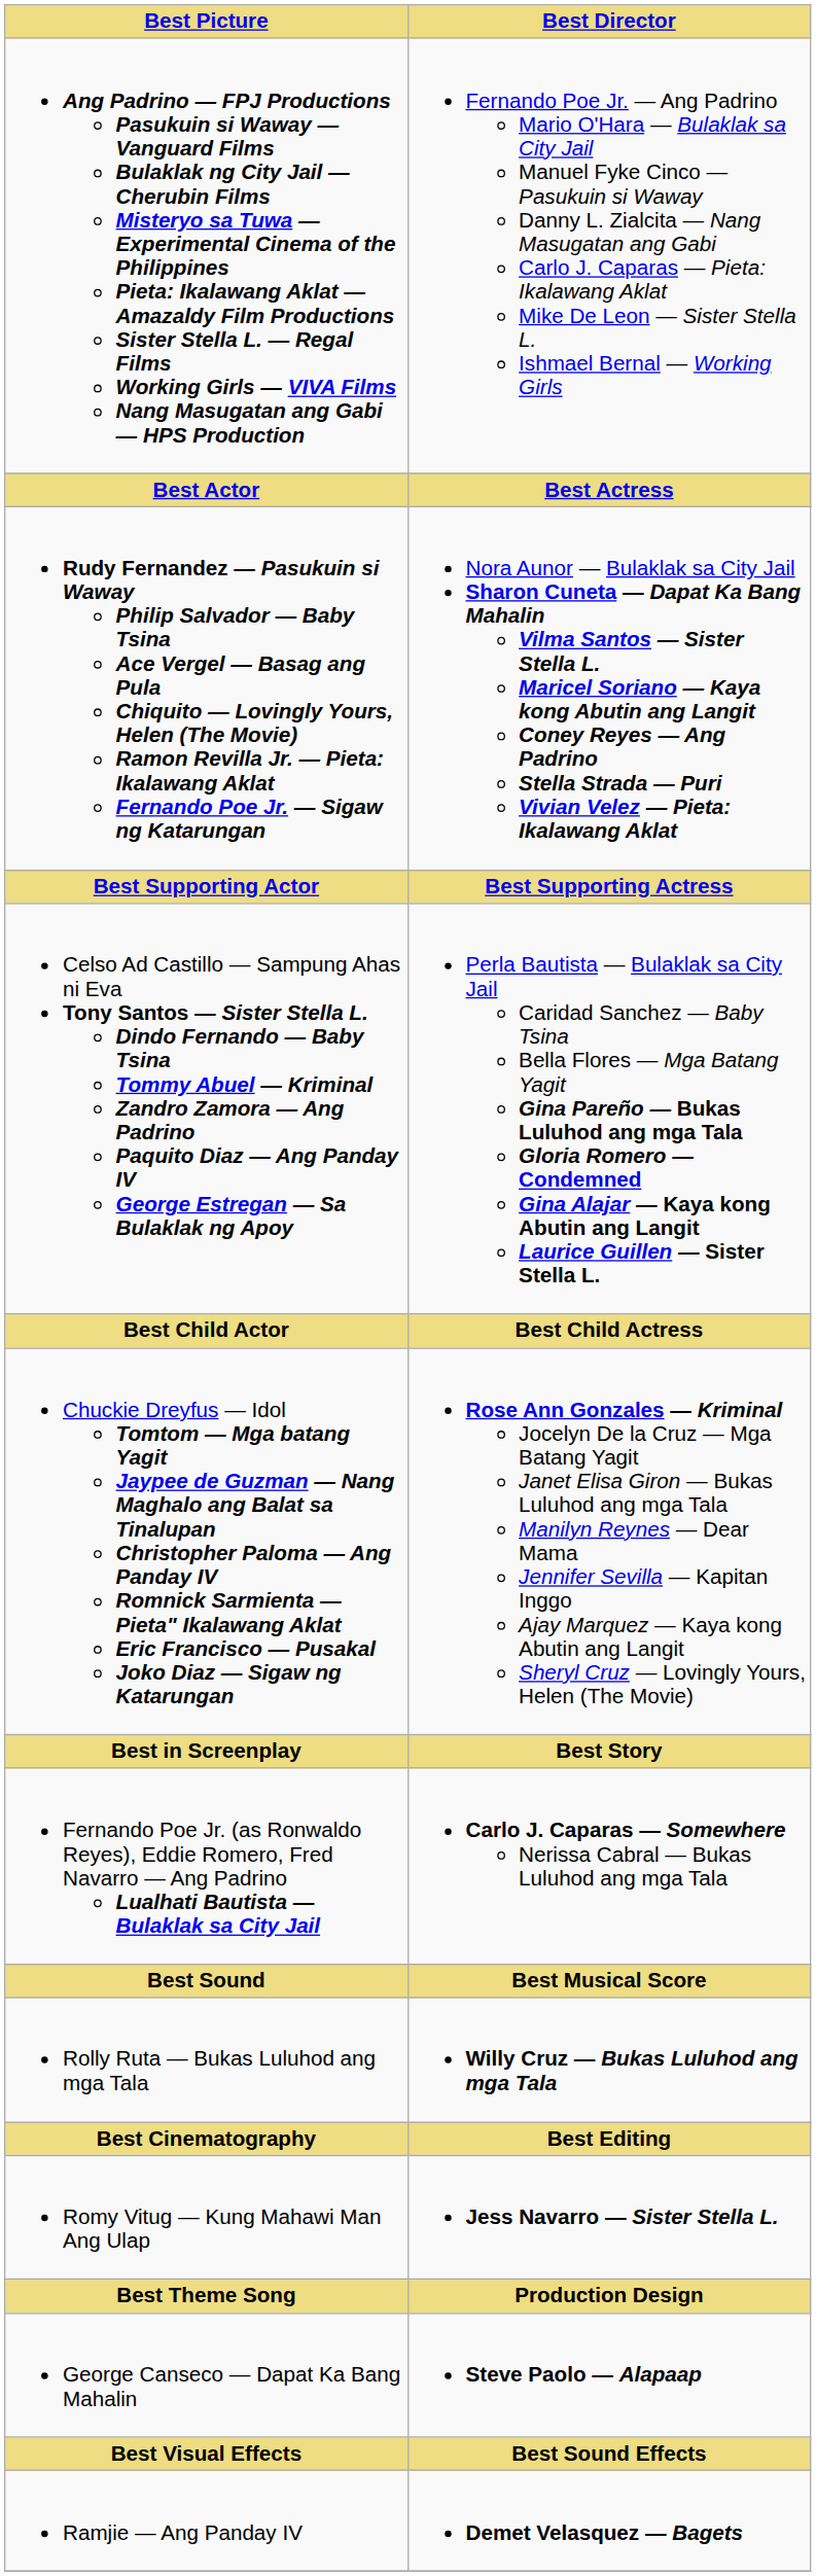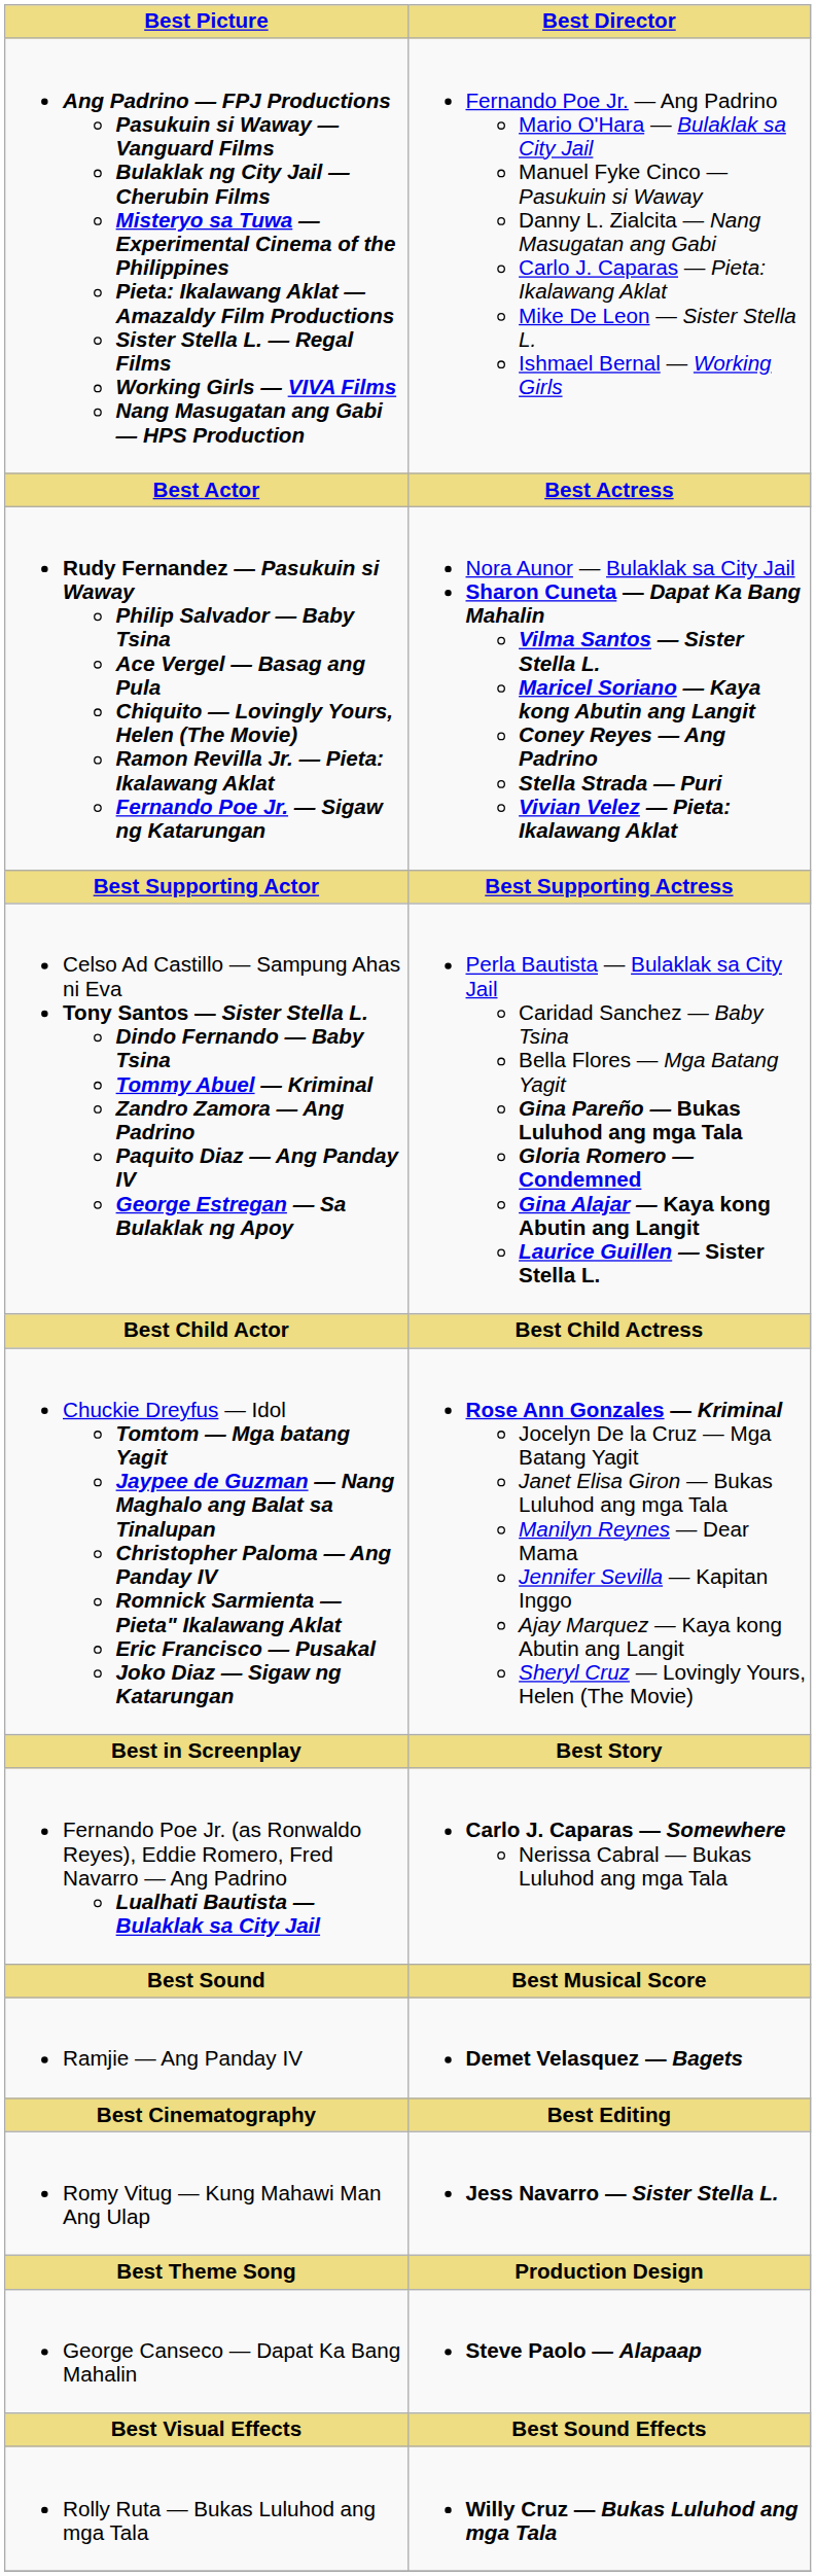rows swapped: Rolly Ruta — Bukas Luluhod ang mga Tala <-> Ramjie — Ang Panday IV
